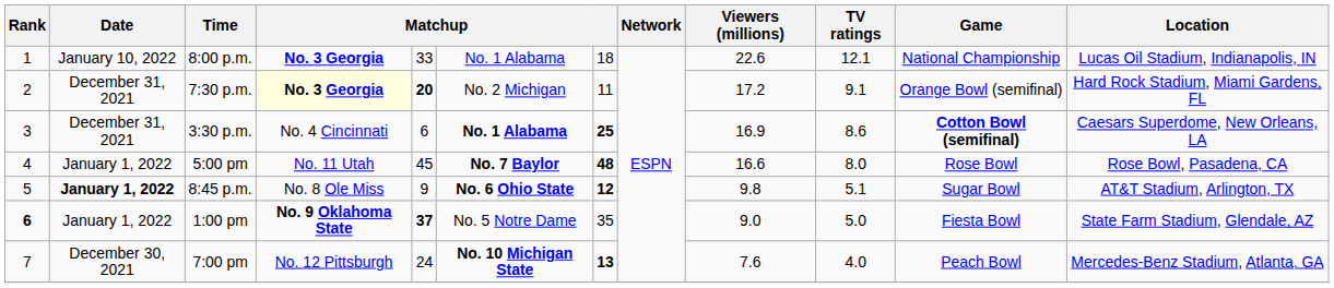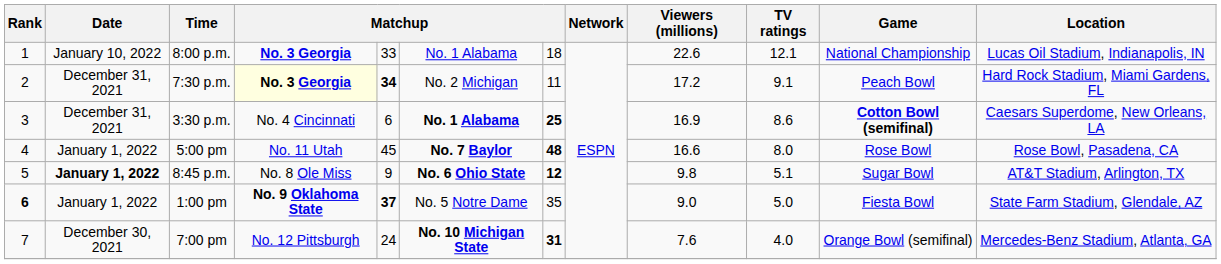7:30 p.m. | column 5: 20 -> 34
7:30 p.m. | Game: Orange Bowl (semifinal) -> Peach Bowl
7:00 pm | column 7: 13 -> 31
7:00 pm | Game: Peach Bowl -> Orange Bowl (semifinal)
